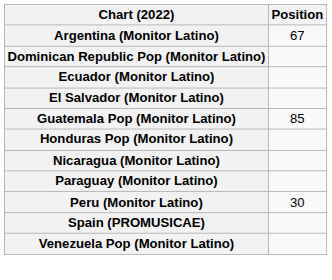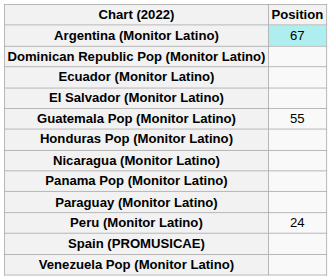Argentina (Monitor Latino) | Position: no background -> paleturquoise background
Guatemala Pop (Monitor Latino) | Position: 85 -> 55
+ row: Panama Pop (Monitor Latino)
Peru (Monitor Latino) | Position: 30 -> 24
